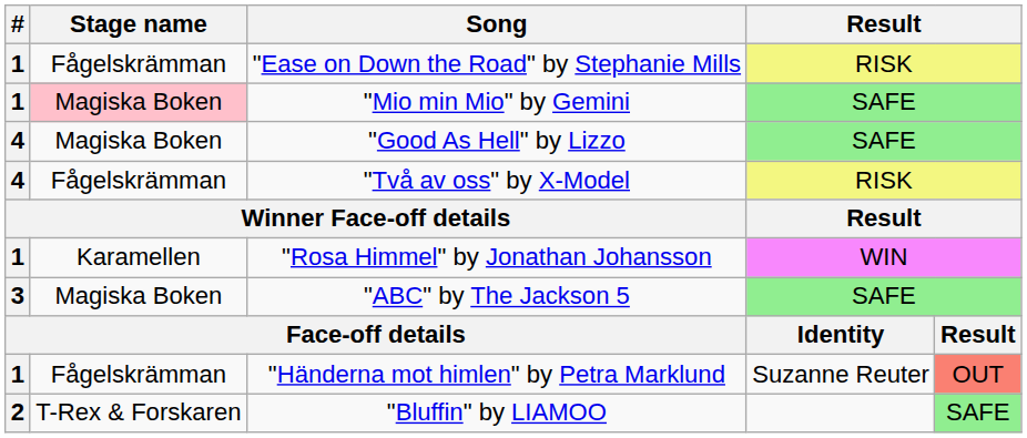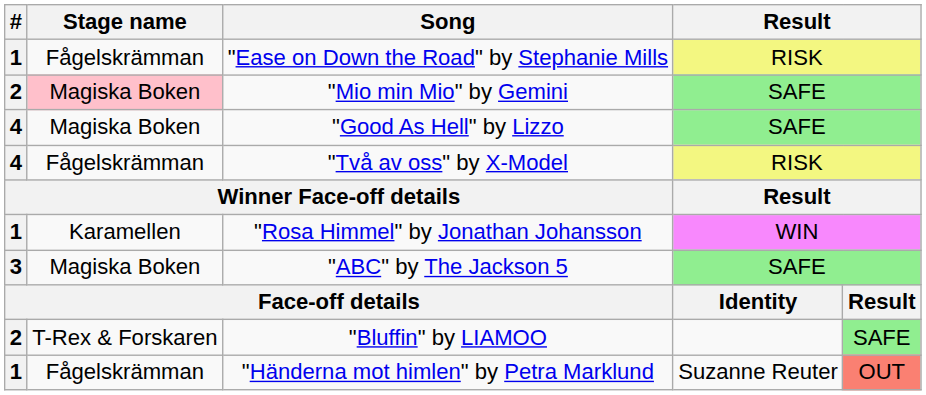"Mio min Mio" by Gemini | #: 1 -> 2
rows swapped: "Händerna mot himlen" by Petra Marklund <-> "Bluffin" by LIAMOO
